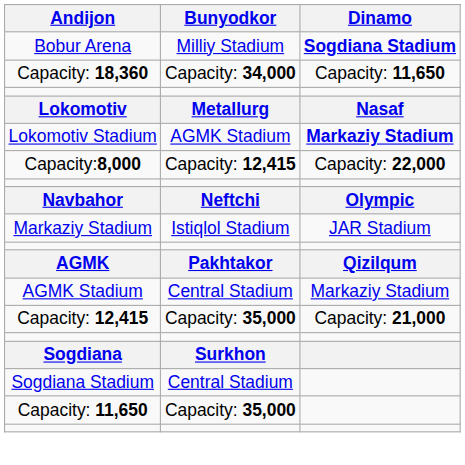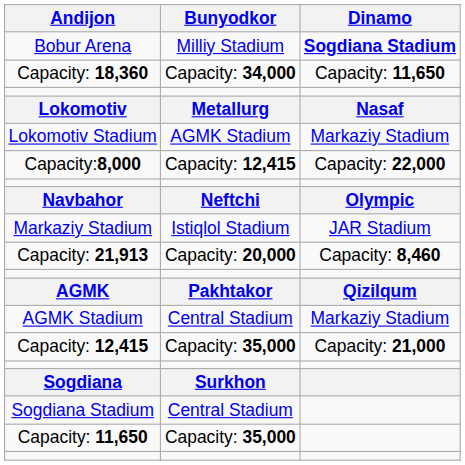Lokomotiv Stadium | Dinamo: bold -> normal
+ row: Capacity: 21,913 | Capacity: 20,000 | Capacity: 8,460
